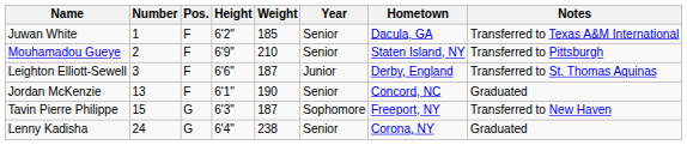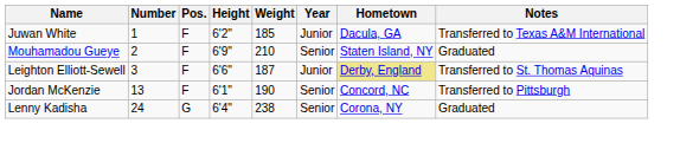Juwan White | Year: Senior -> Junior
Mouhamadou Gueye | Notes: Transferred to Pittsburgh -> Graduated
Leighton Elliott-Sewell | Hometown: no background -> khaki background
Jordan McKenzie | Notes: Graduated -> Transferred to Pittsburgh
- row: Tavin Pierre Philippe | 15 | G | 6'3" | 187 | Sophomore | Freeport, NY | Transferred to New Haven
